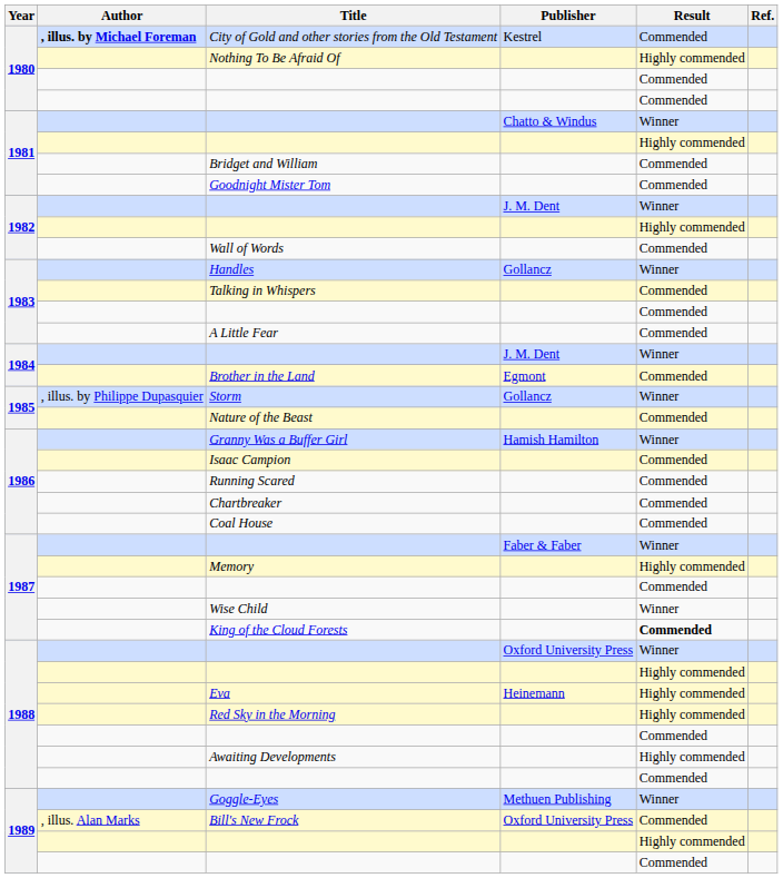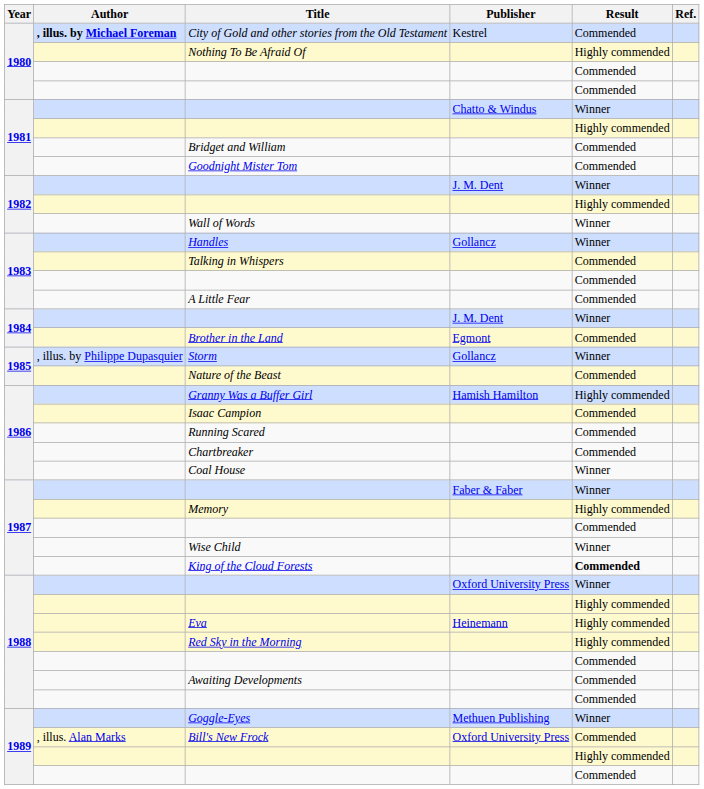Wall of Words | Result: Commended -> Winner
Granny Was a Buffer Girl | Result: Winner -> Highly commended
Coal House | Result: Commended -> Winner
Awaiting Developments | Result: Highly commended -> Commended
